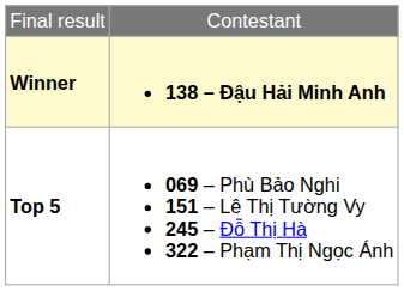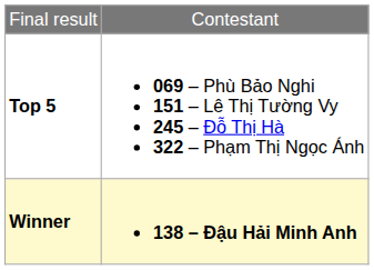rows swapped: Winner <-> Top 5
